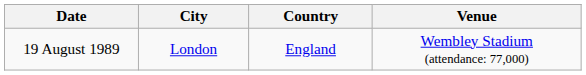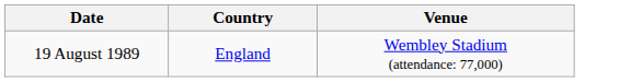- column: City | London
